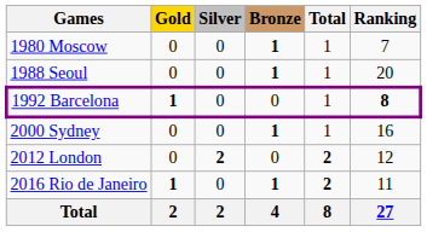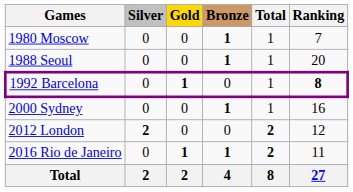columns swapped: Gold <-> Silver
